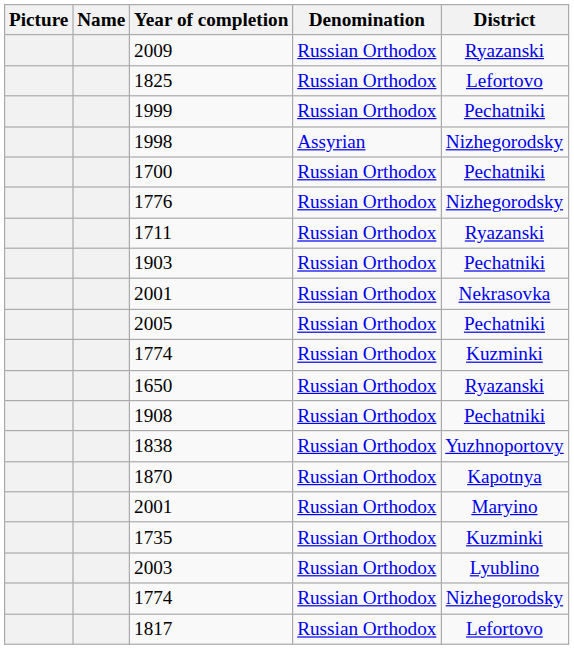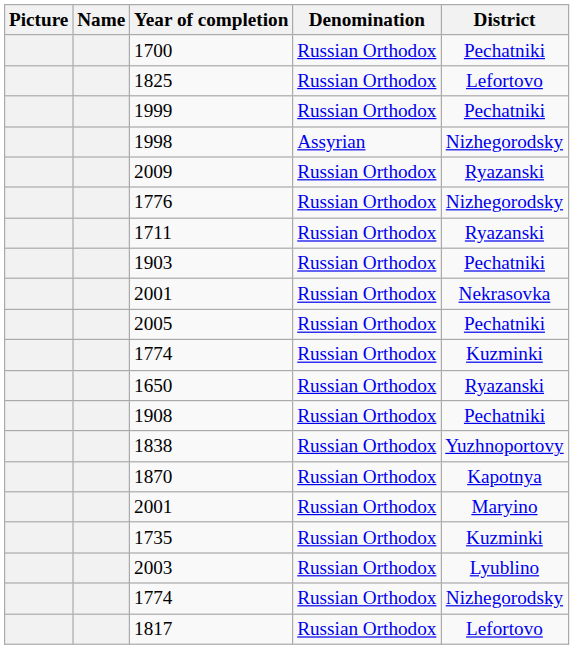rows swapped: 2009 <-> 1700
